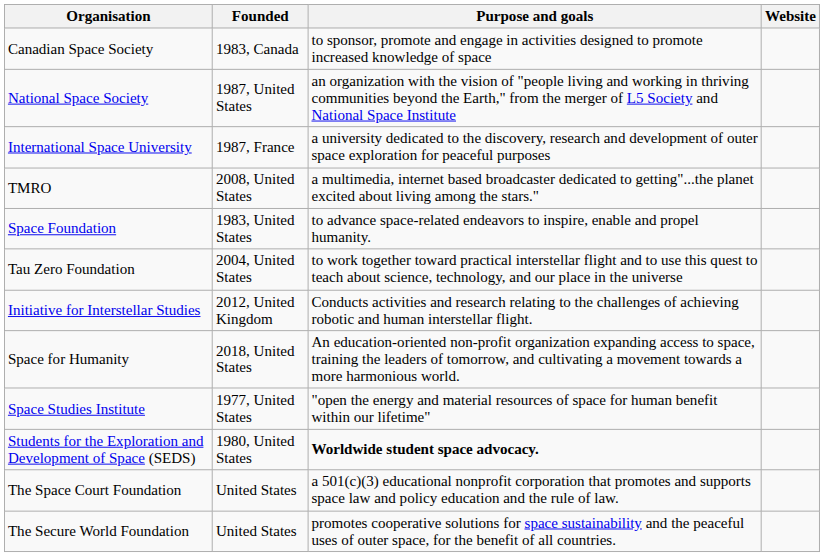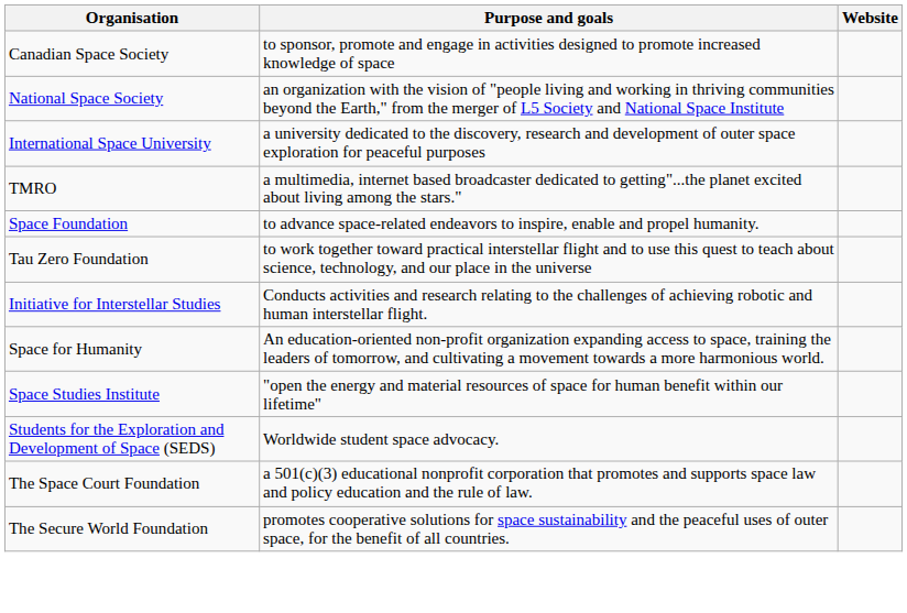- column: Founded | 1983, Canada | 1987, United States | 1987, France | 2008, United States | 1983, United States | 2004, United States | 2012, United Kingdom | 2018, United States | 1977, United States | 1980, United States | United States | United States
Students for the Exploration and Development of Space (SEDS) | Purpose and goals: bold -> normal
